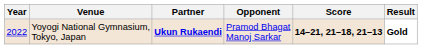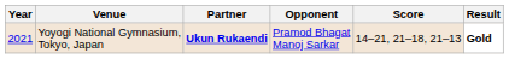Yoyogi National Gymnasium, Tokyo, Japan | Year: 2022 -> 2021
Yoyogi National Gymnasium, Tokyo, Japan | Score: bold -> normal
